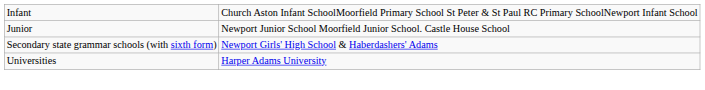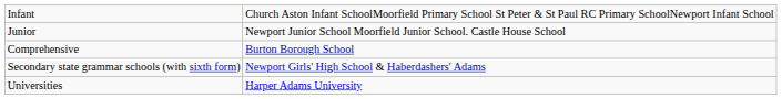+ row: Comprehensive | Burton Borough School
